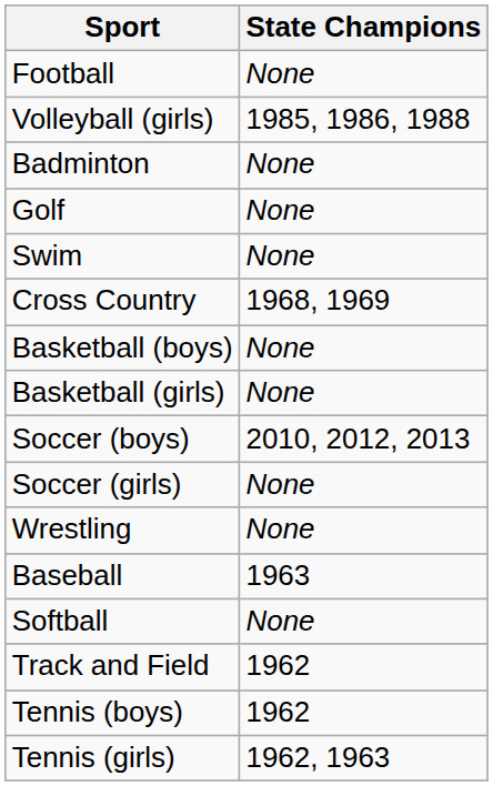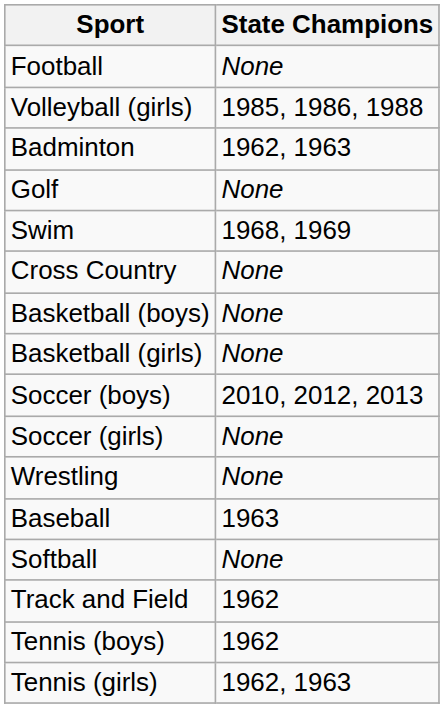Badminton | State Champions: None -> 1962, 1963
Swim | State Champions: None -> 1968, 1969
Cross Country | State Champions: 1968, 1969 -> None
